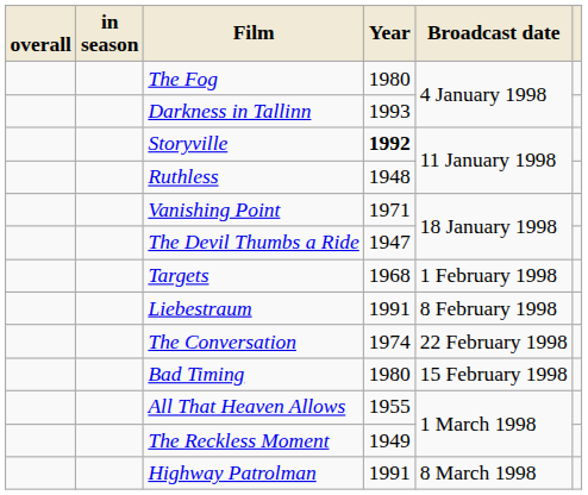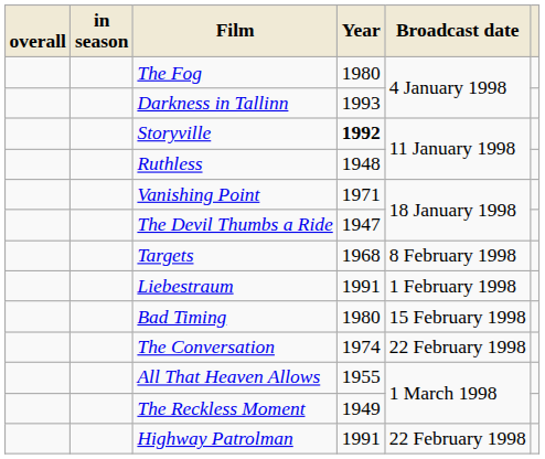Targets | Broadcast date: 1 February 1998 -> 8 February 1998
Liebestraum | Broadcast date: 8 February 1998 -> 1 February 1998
rows swapped: Bad Timing <-> The Conversation
Highway Patrolman | Broadcast date: 8 March 1998 -> 22 February 1998
